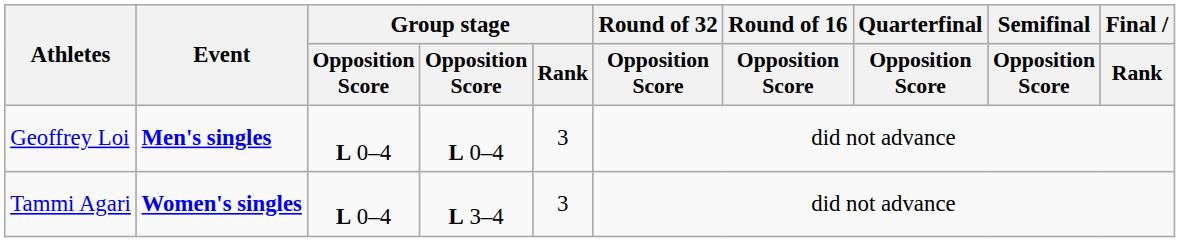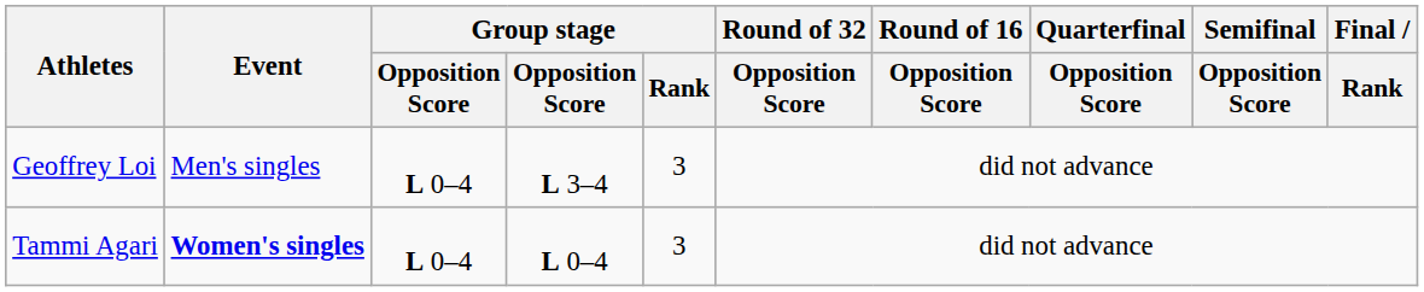Geoffrey Loi | Event: bold -> normal
Geoffrey Loi | column 4: L 0–4 -> L 3–4
Tammi Agari | column 4: L 3–4 -> L 0–4
